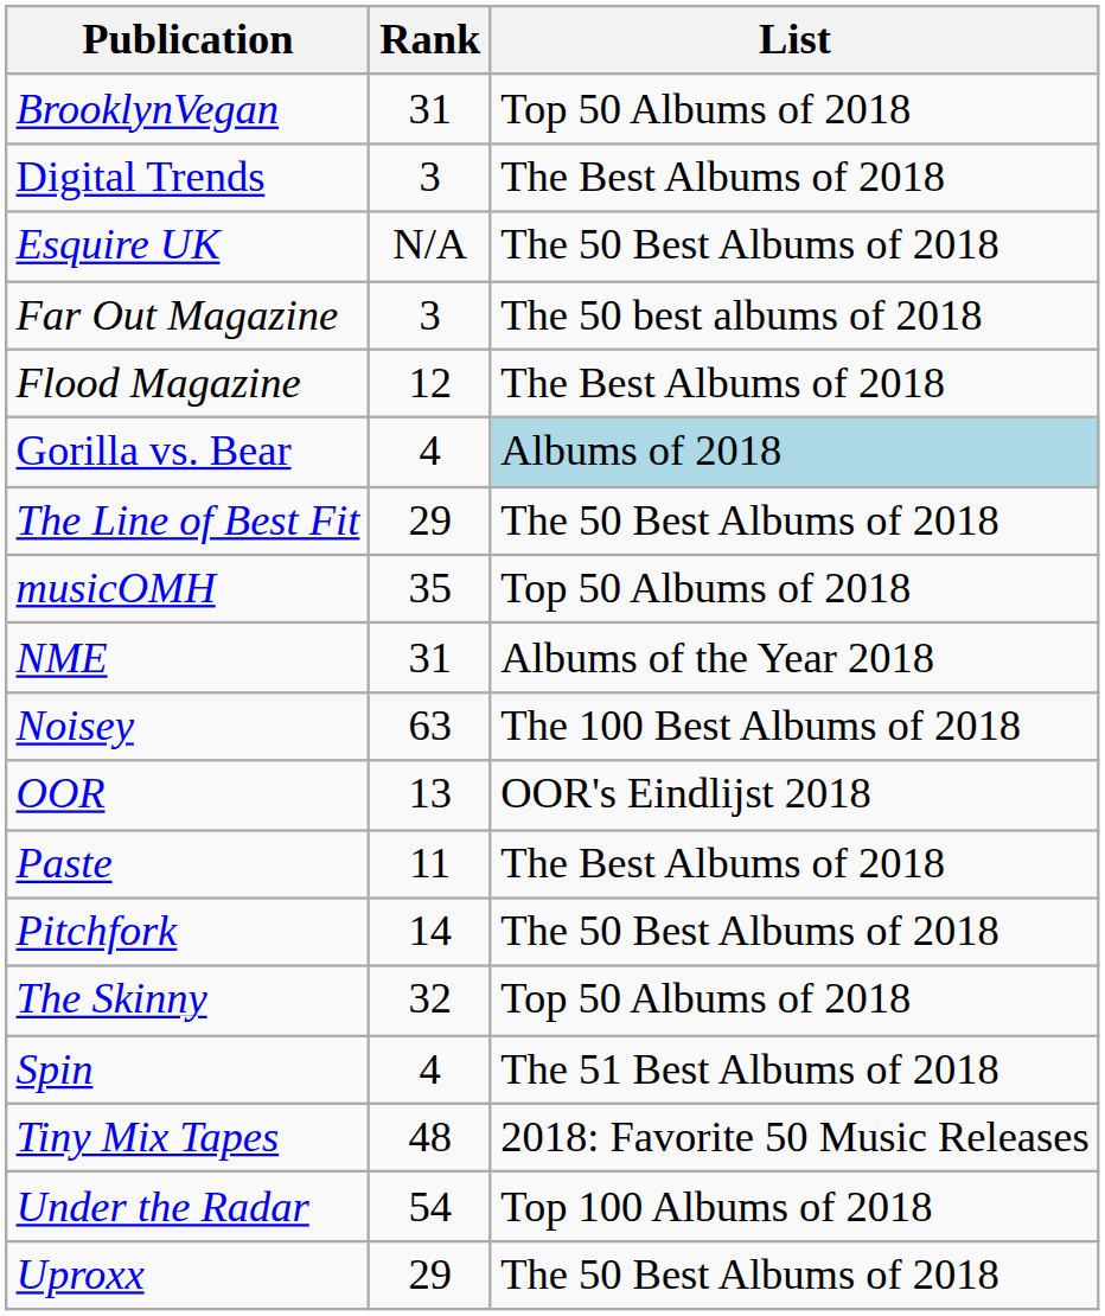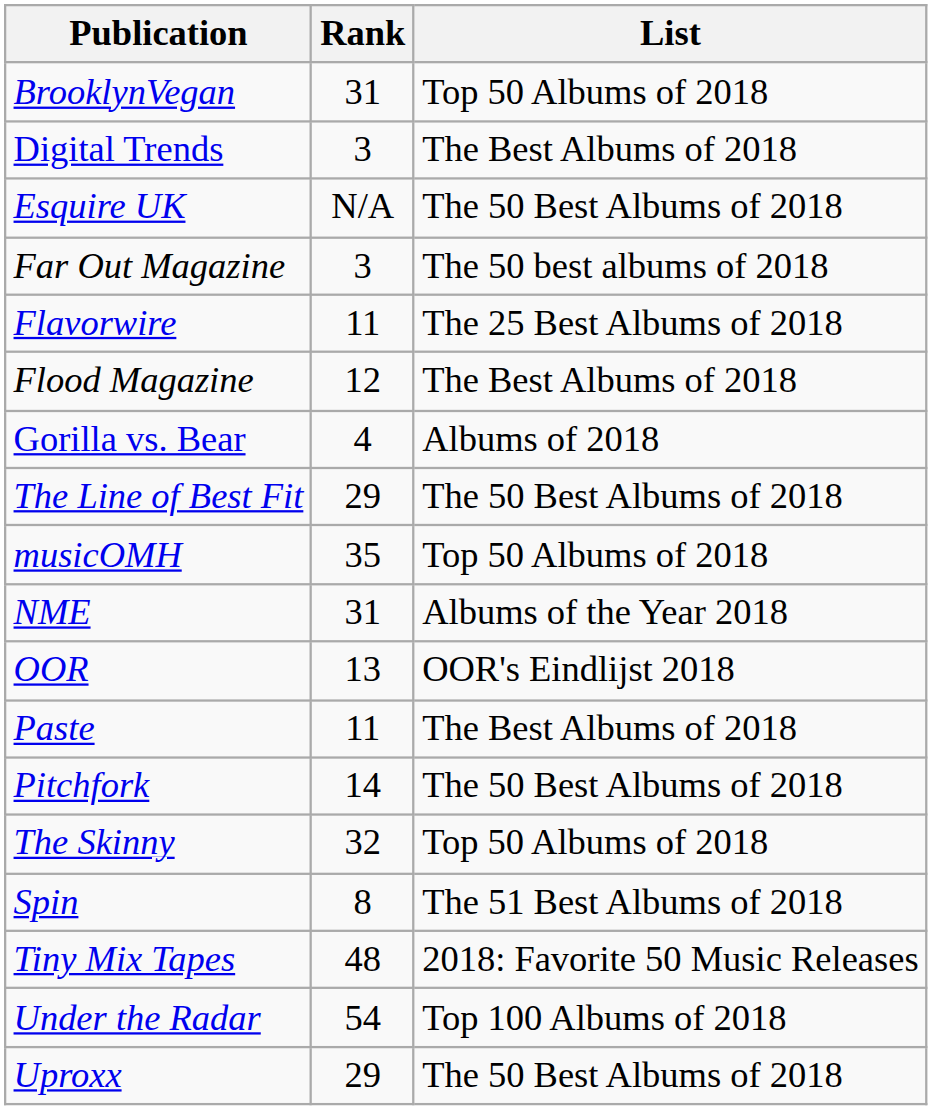+ row: Flavorwire | 11 | The 25 Best Albums of 2018
Gorilla vs. Bear | List: lightblue background -> no background
- row: Noisey | 63 | The 100 Best Albums of 2018
Spin | Rank: 4 -> 8
